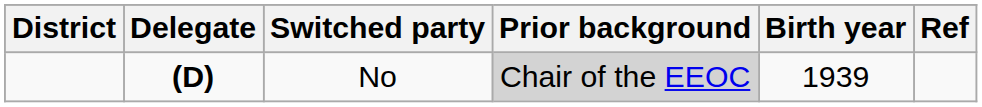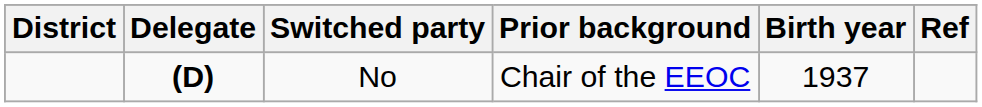No | Prior background: lightgrey background -> no background
No | Birth year: 1939 -> 1937
